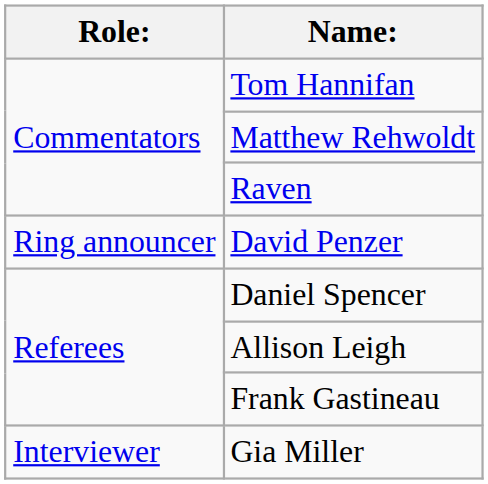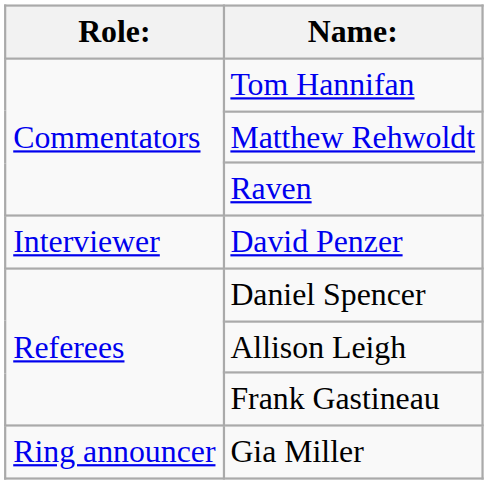David Penzer | Role:: Ring announcer -> Interviewer
Gia Miller | Role:: Interviewer -> Ring announcer
